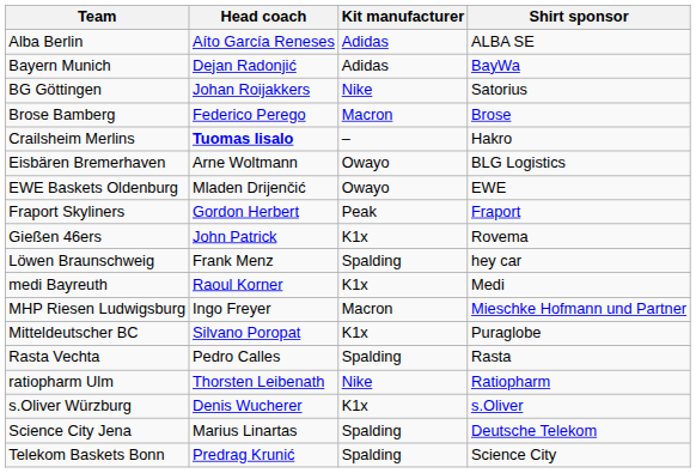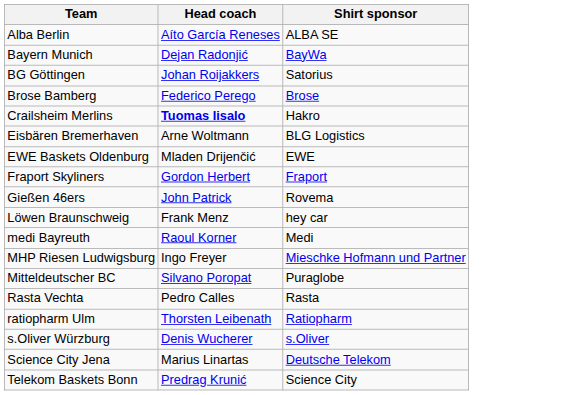- column: Kit manufacturer | Adidas | Adidas | Nike | Macron | – | Owayo | Owayo | Peak | K1x | Spalding | K1x | Macron | K1x | Spalding | Nike | K1x | Spalding | Spalding
